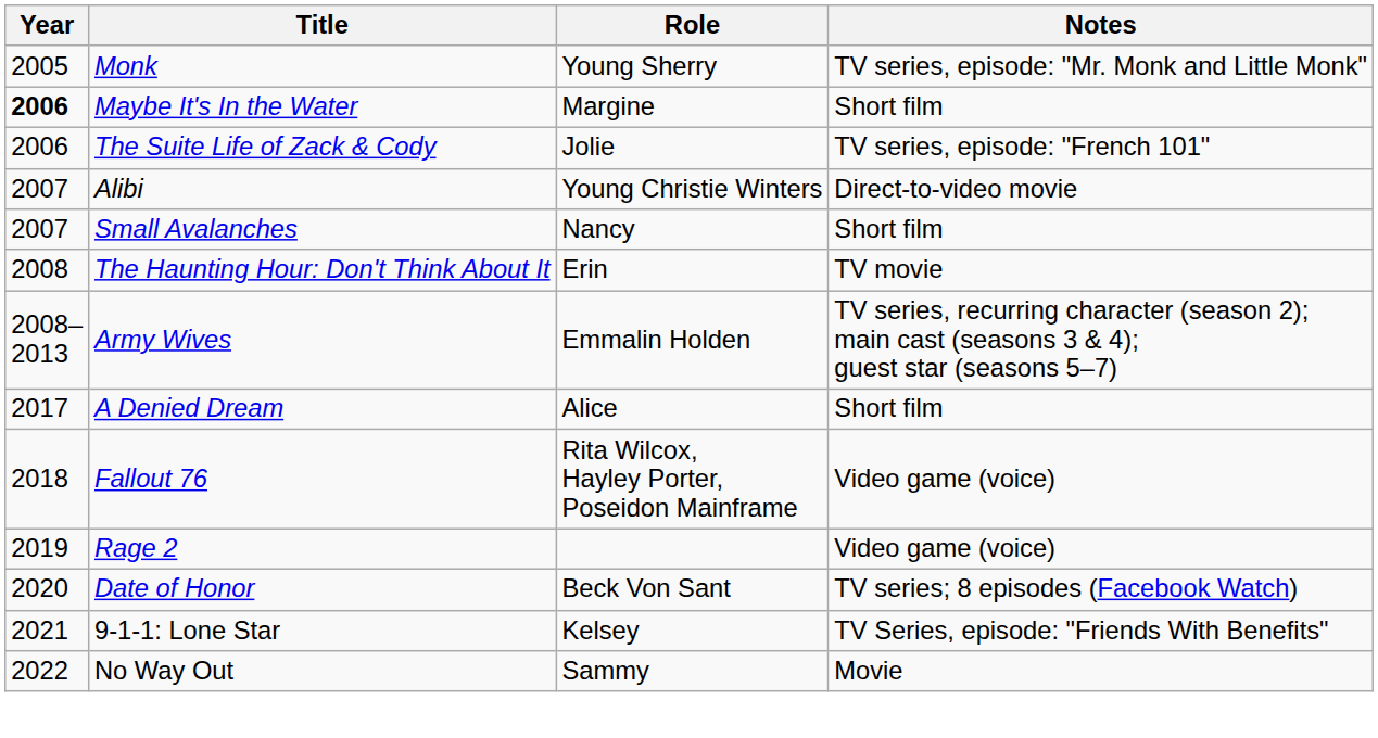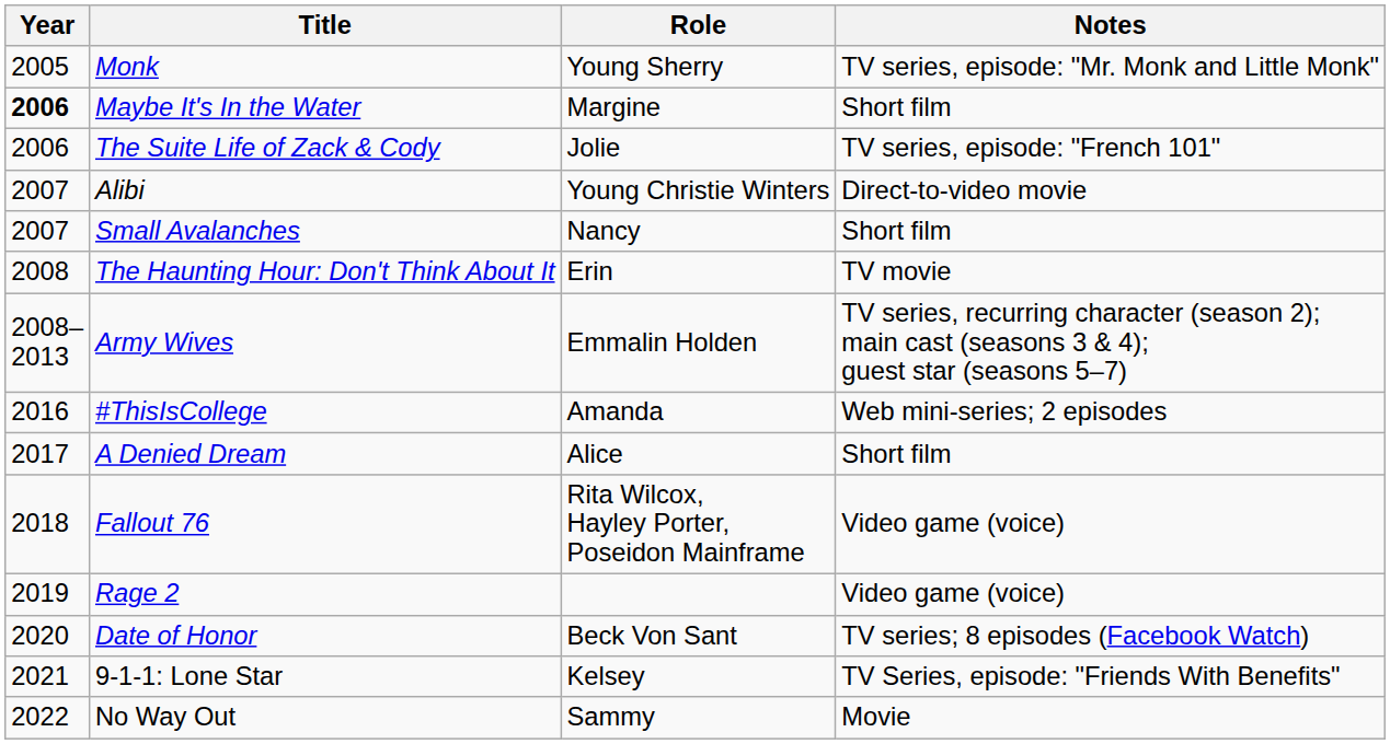+ row: 2016 | #ThisIsCollege | Amanda | Web mini-series; 2 episodes
